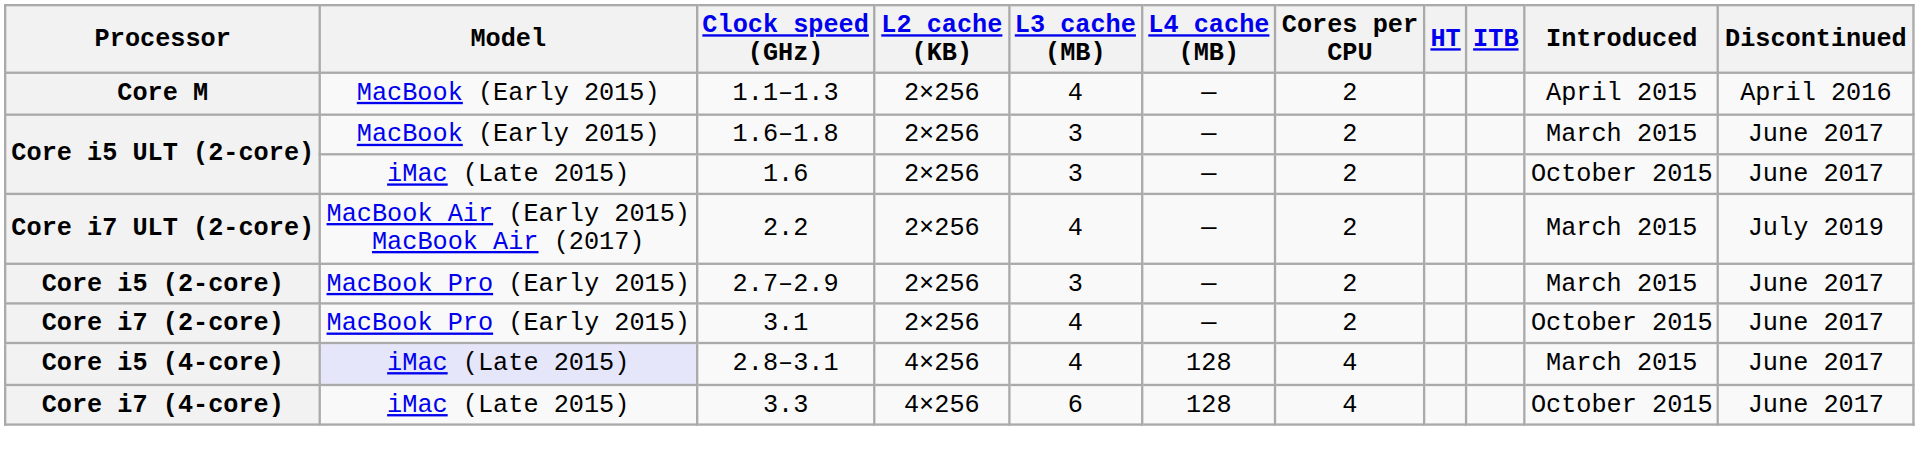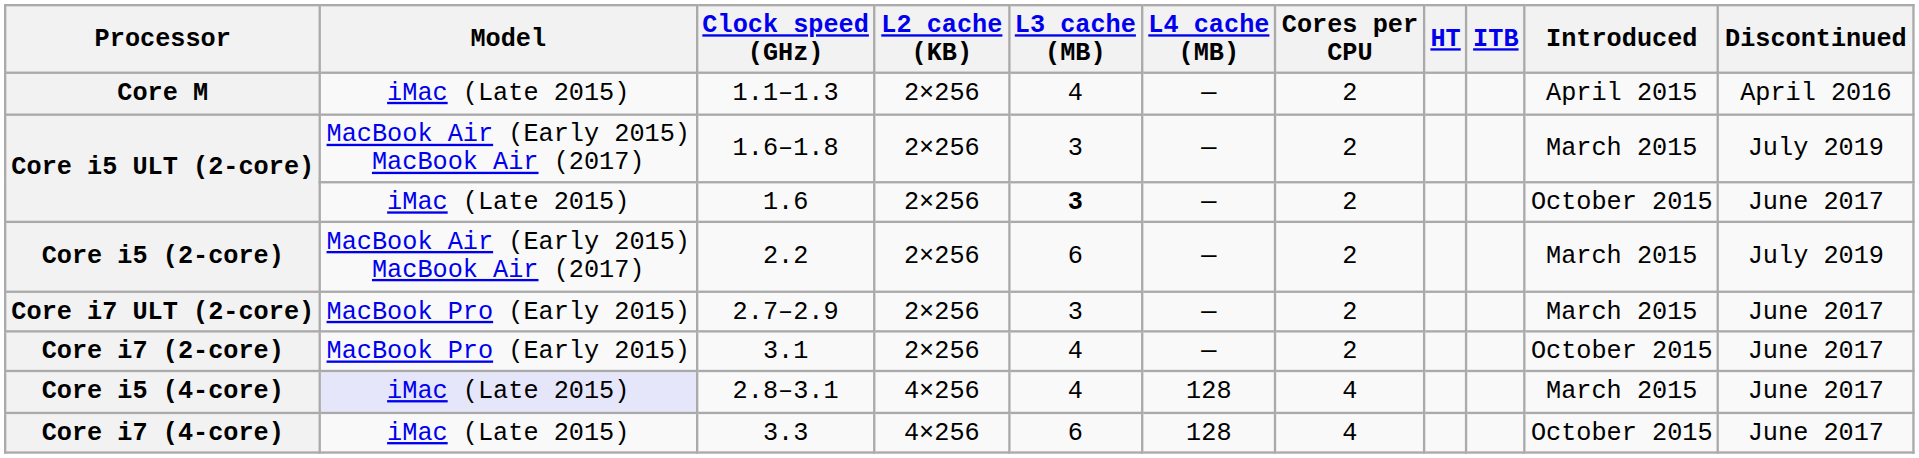1.1–1.3 | Model: MacBook (Early 2015) -> iMac (Late 2015)
1.6–1.8 | Model: MacBook (Early 2015) -> MacBook Air (Early 2015) MacBook Air (2017)
1.6–1.8 | Discontinued: June 2017 -> July 2019
1.6 | L3 cache (MB): normal -> bold
2.2 | Processor: Core i7 ULT (2-core) -> Core i5 (2-core)
2.2 | L3 cache (MB): 4 -> 6
2.7–2.9 | Processor: Core i5 (2-core) -> Core i7 ULT (2-core)
